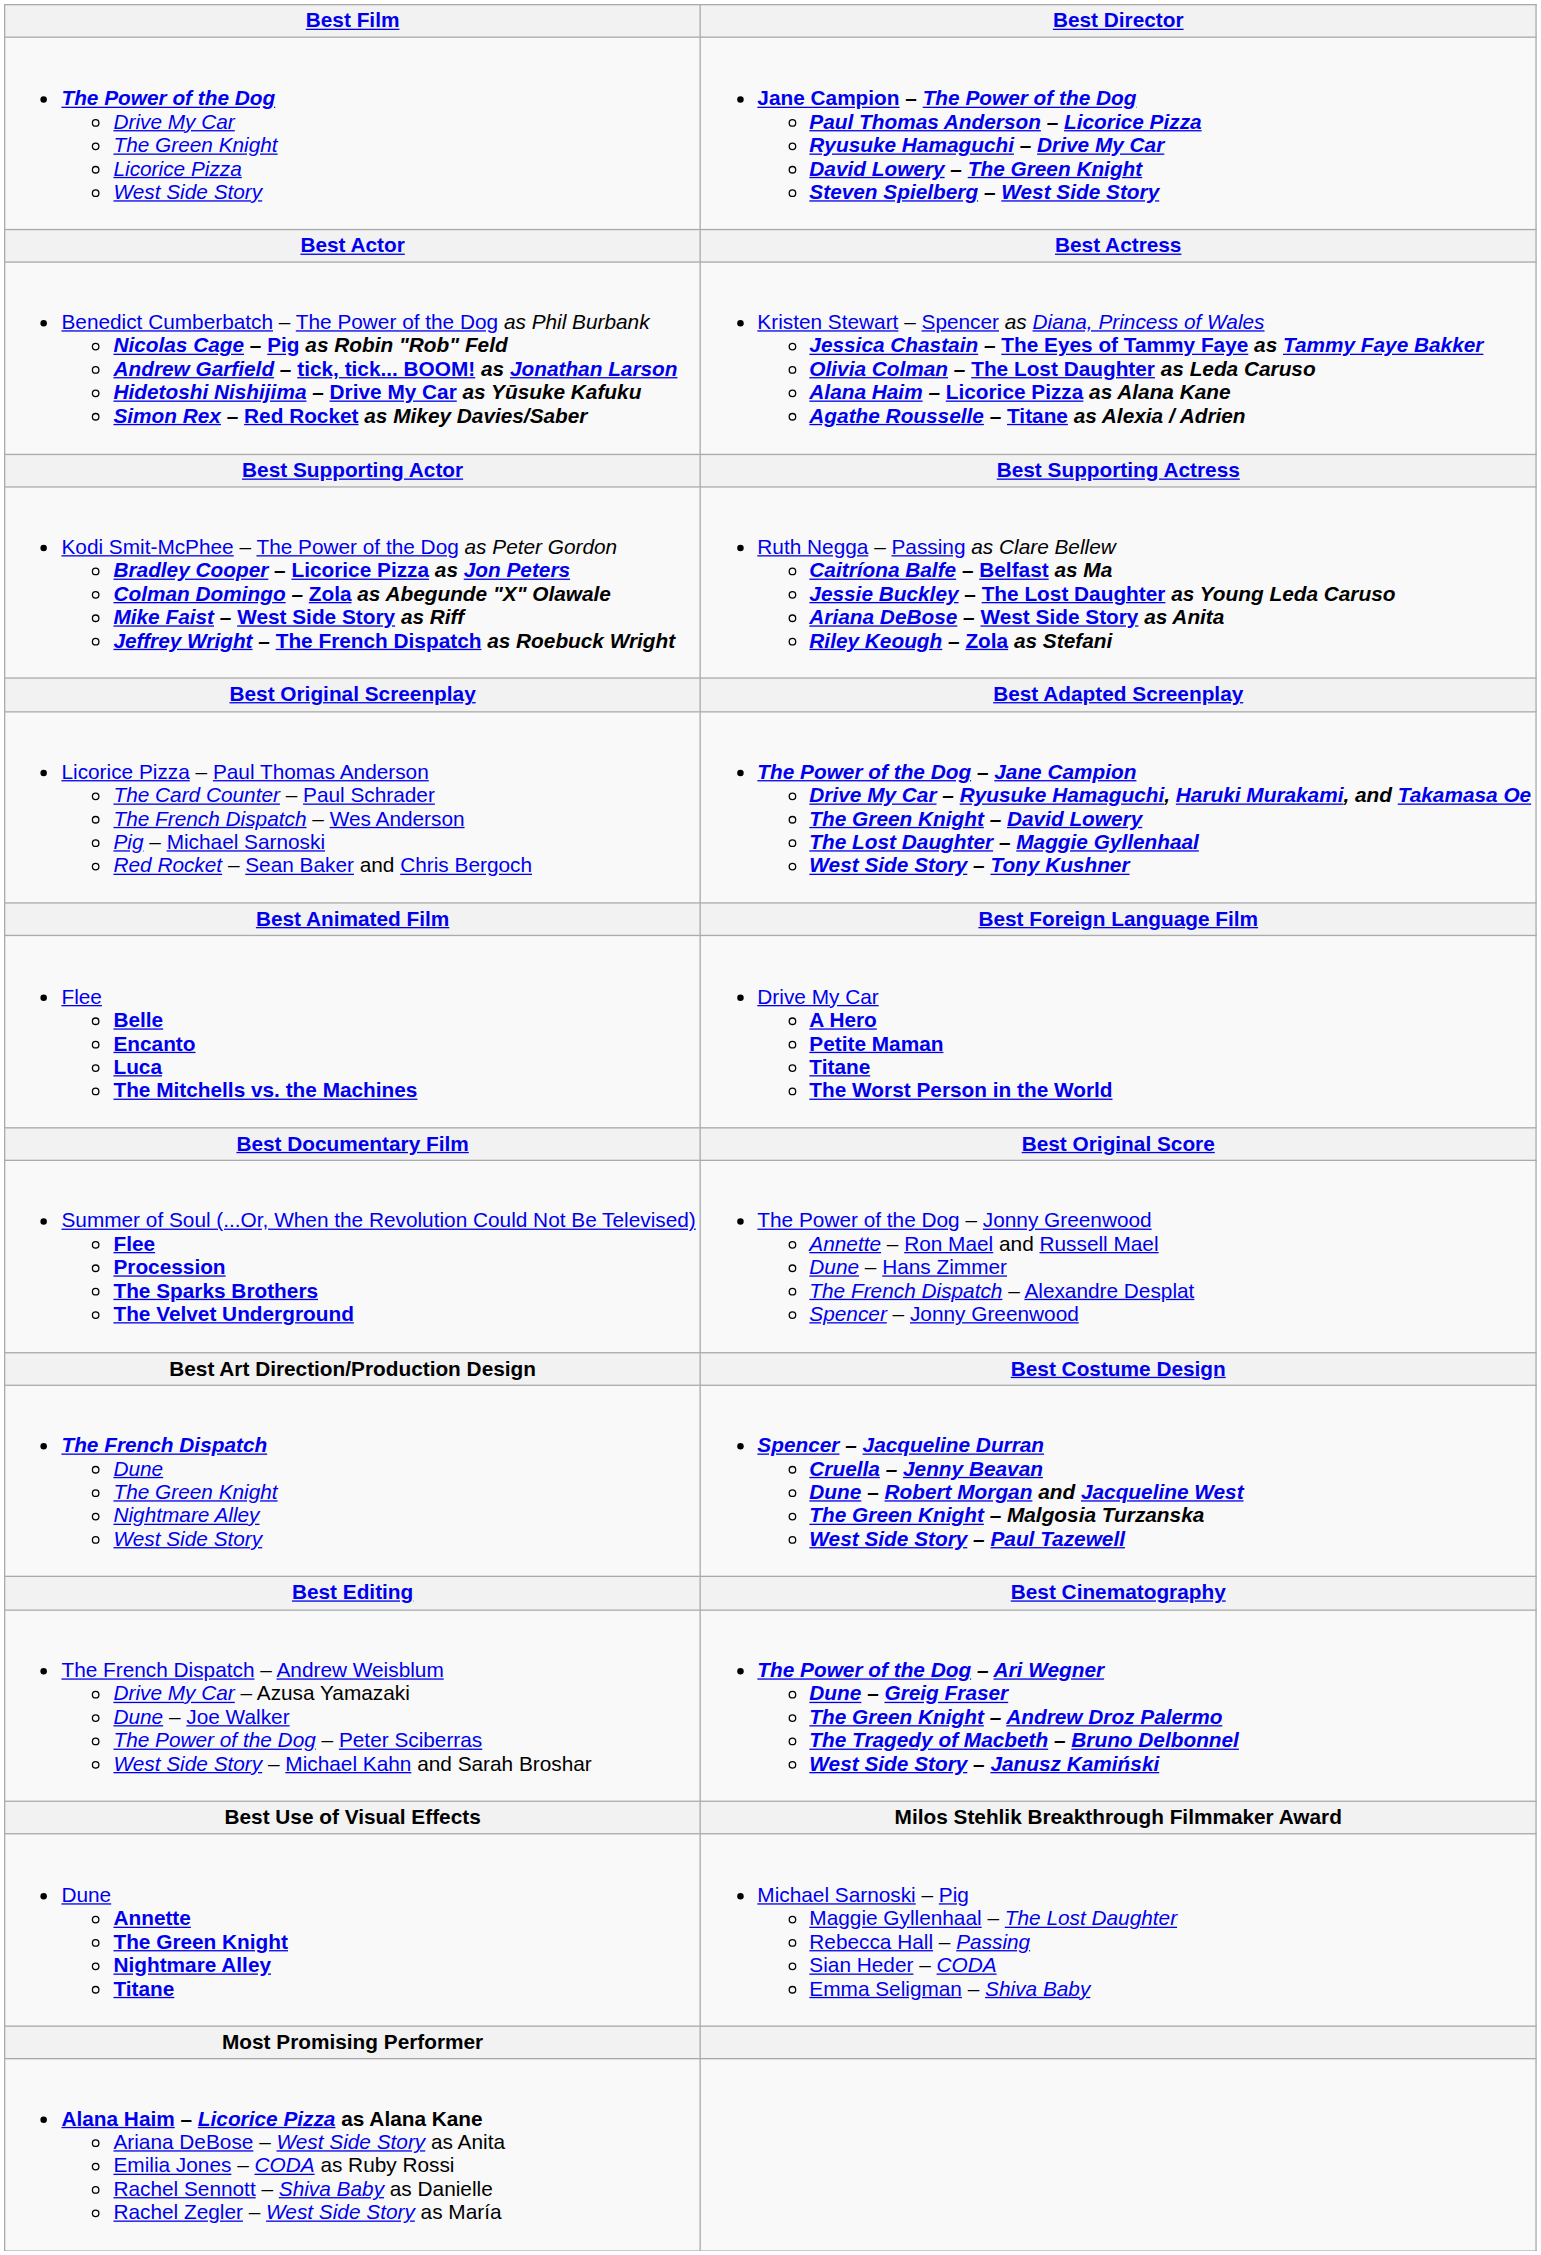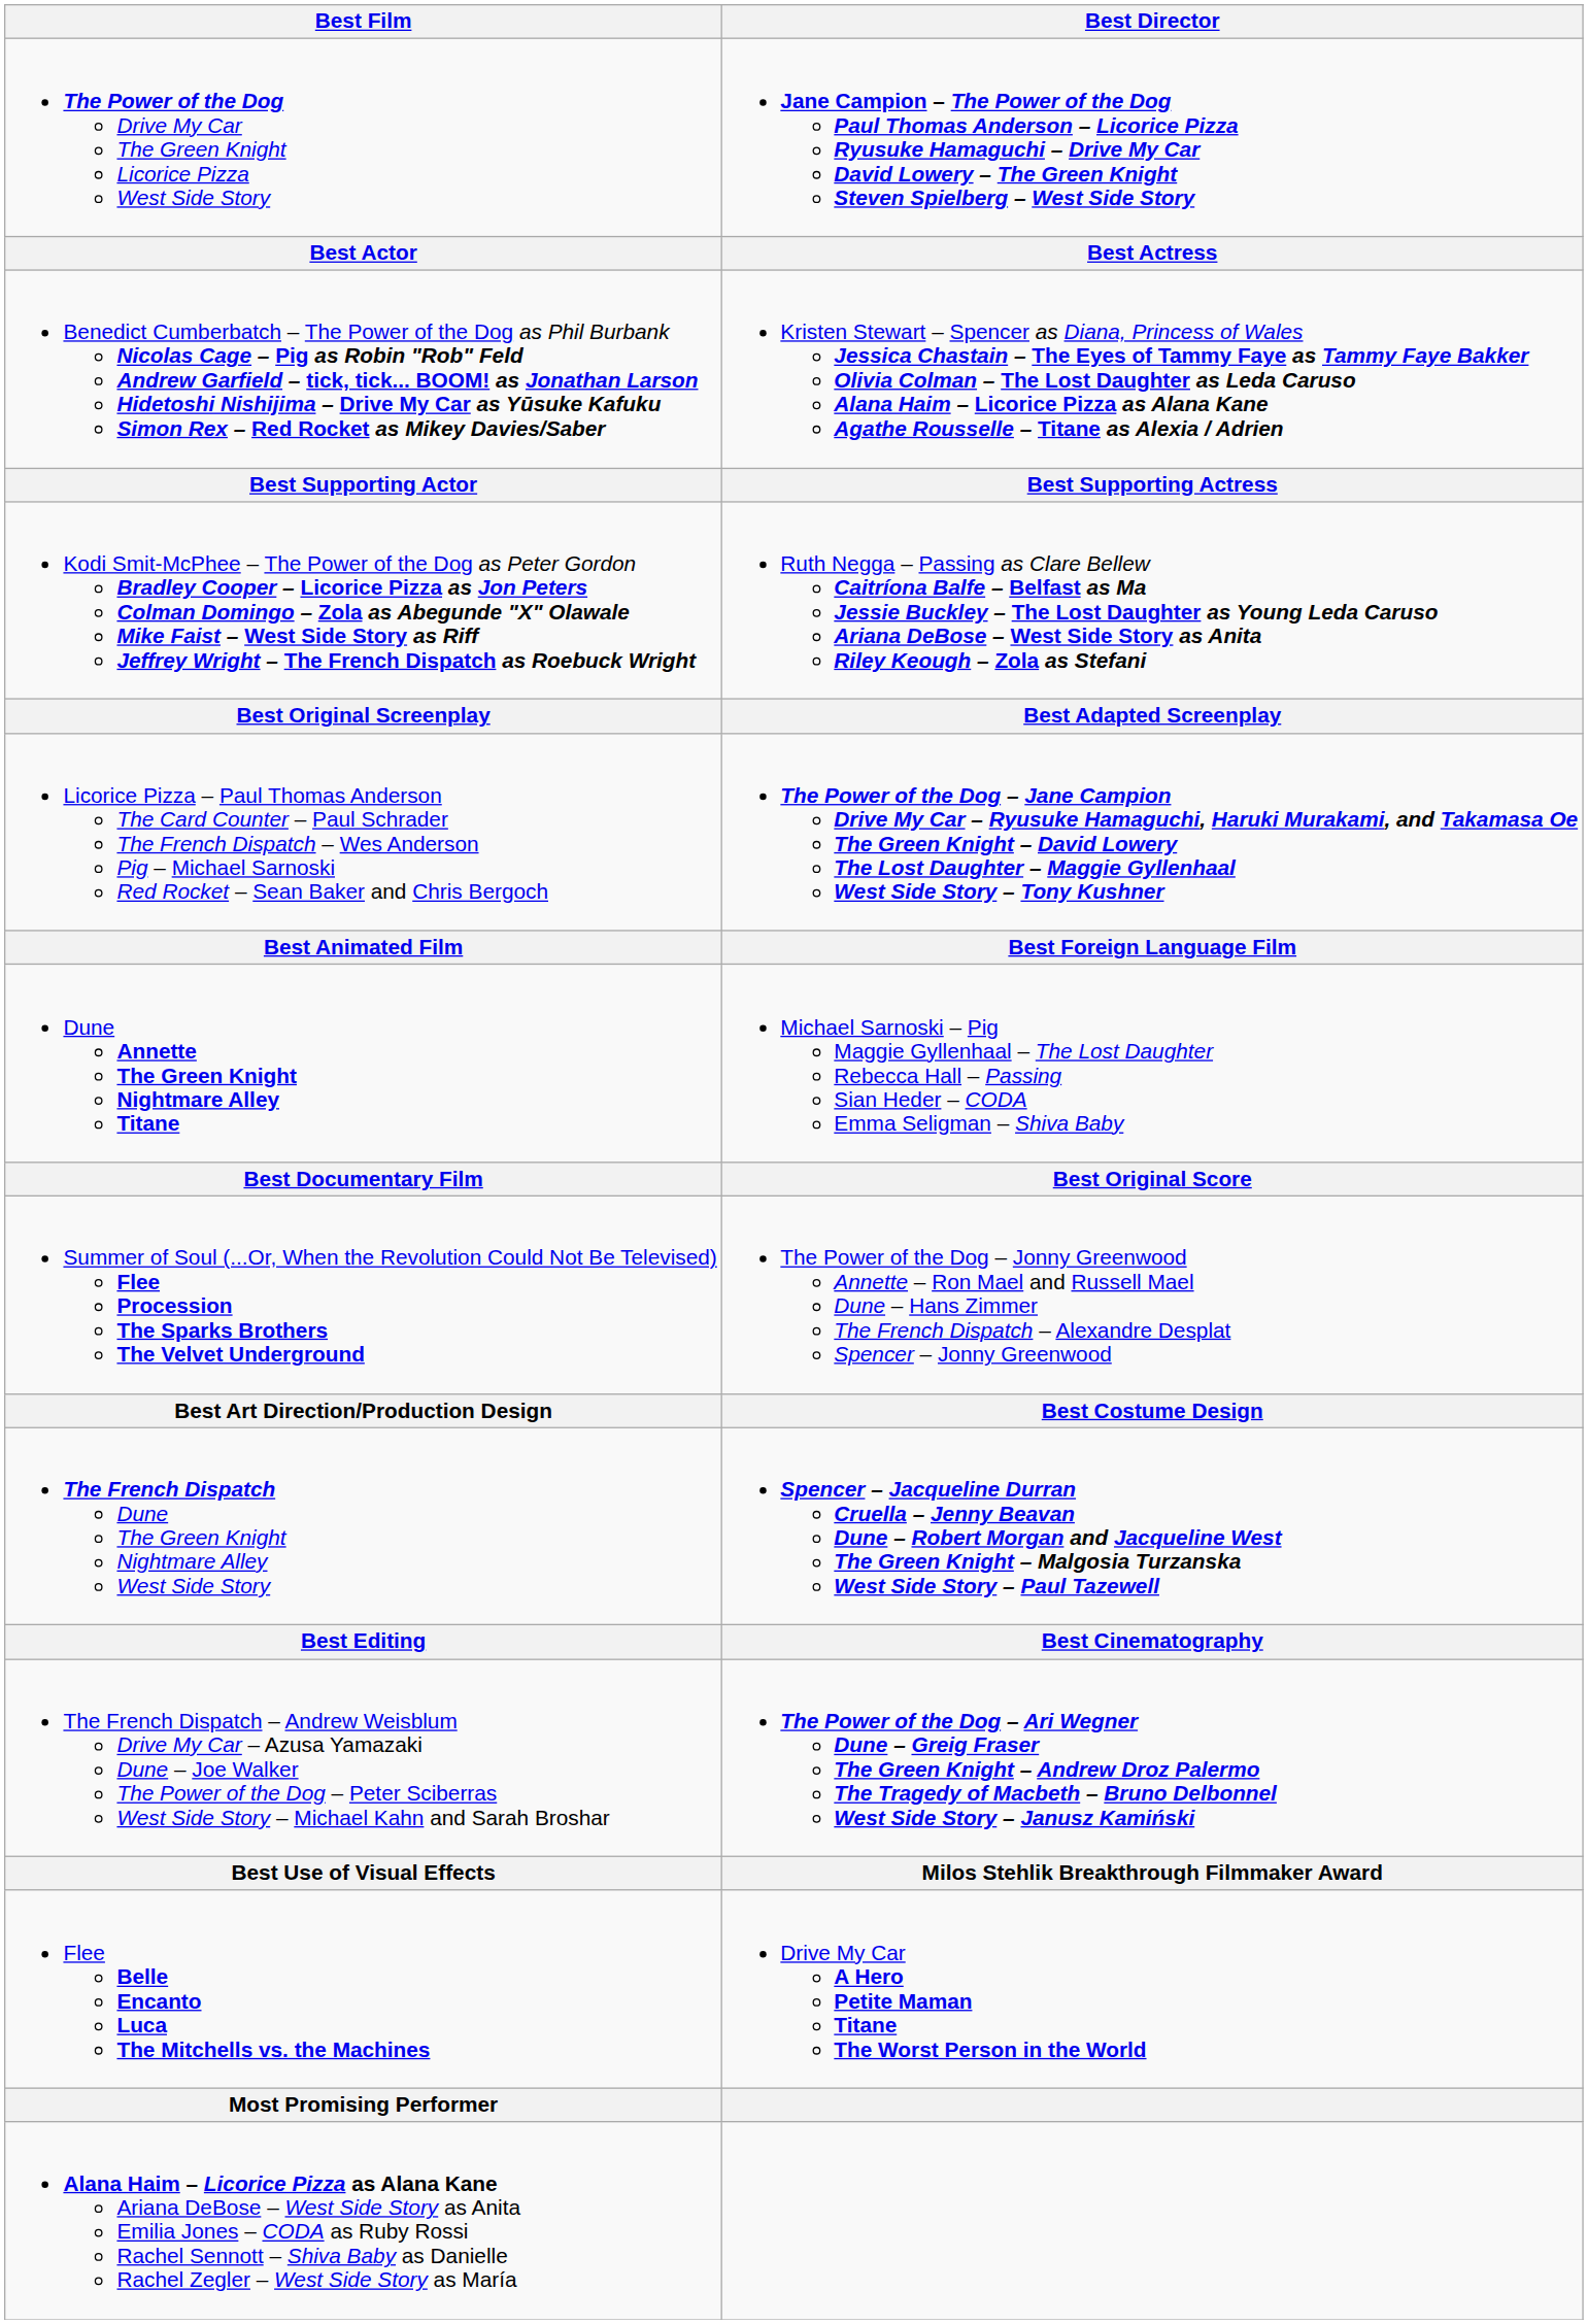rows swapped: Flee Belle Encanto Luca The Mitchells vs. the Machines <-> Dune Annette The Green Knight Nightmare Alley Titane
